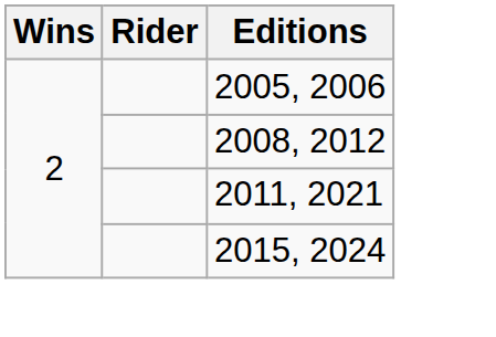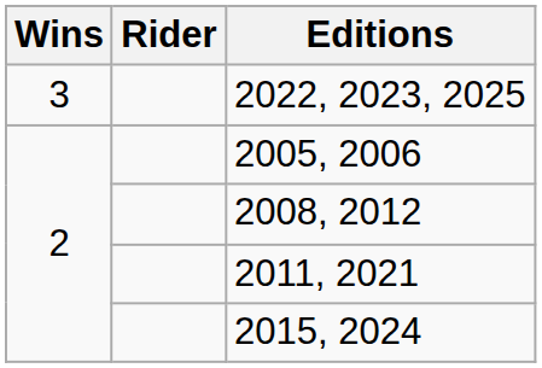+ row: 3 | 2022, 2023, 2025
